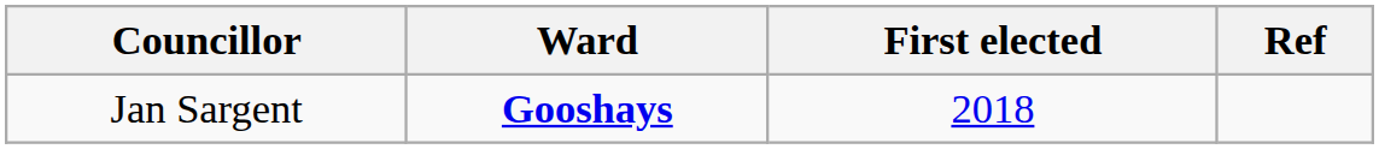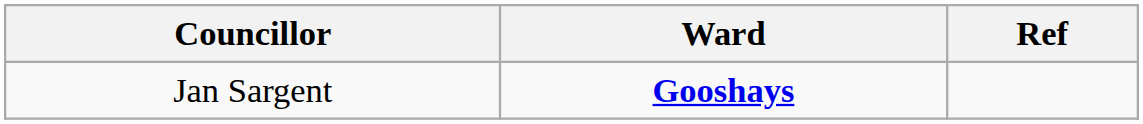- column: First elected | 2018
